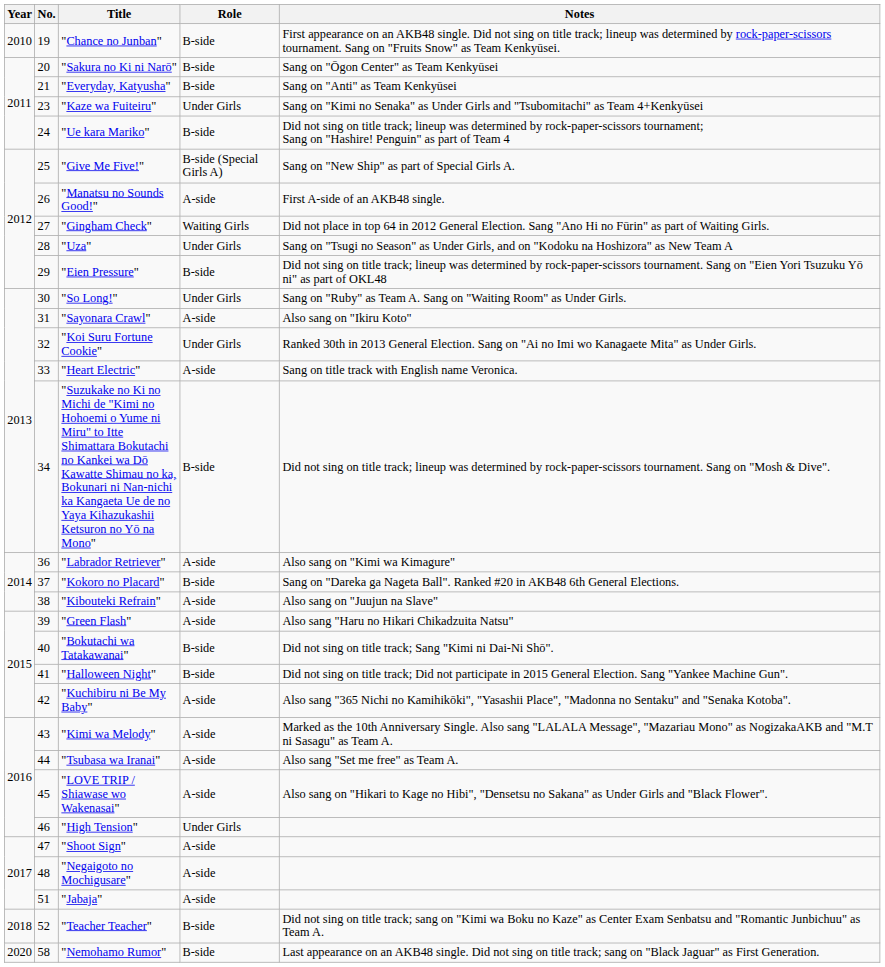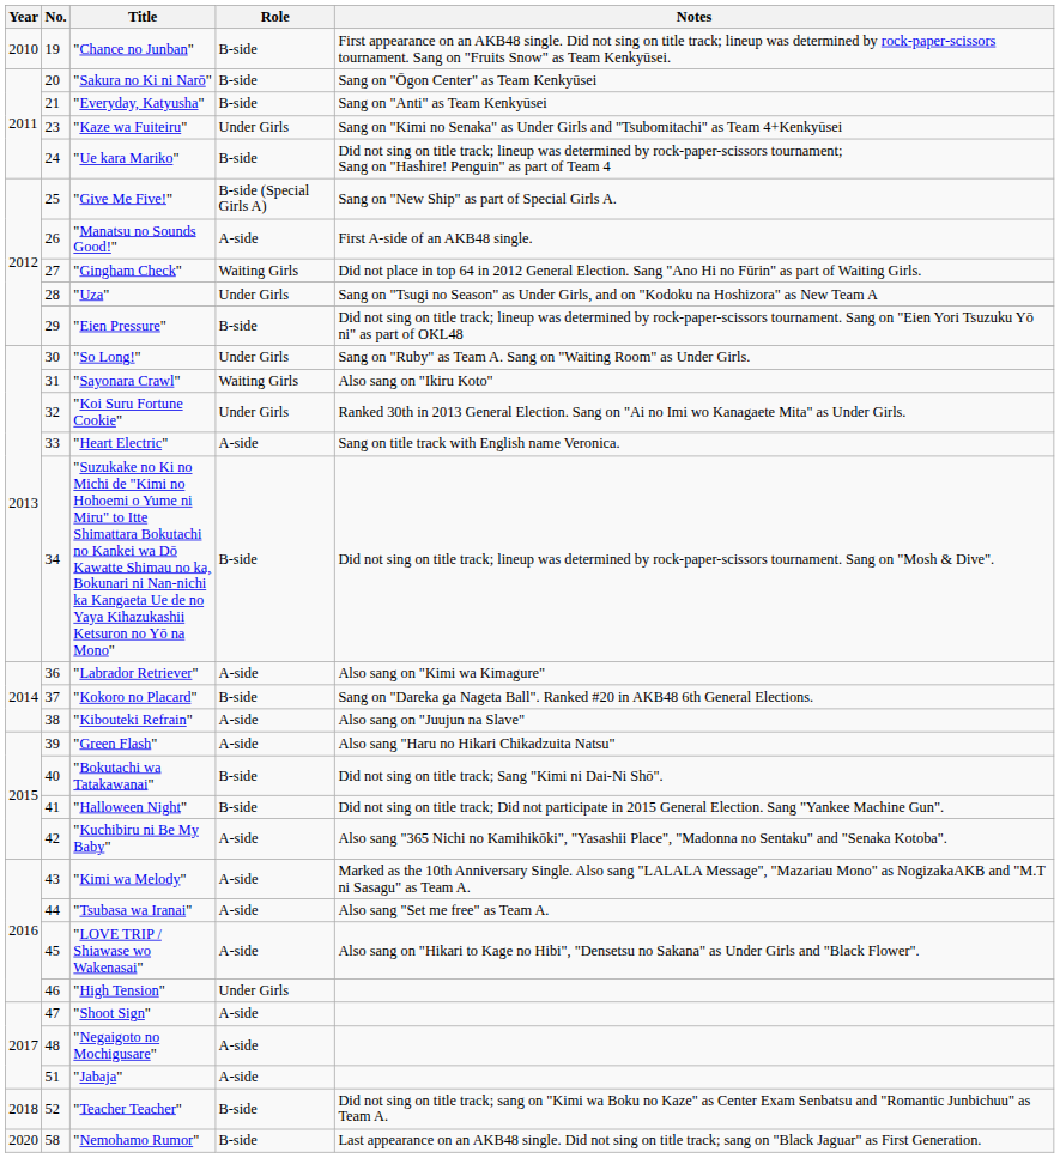"Sayonara Crawl" | Role: A-side -> Waiting Girls
